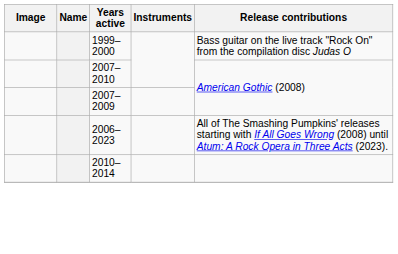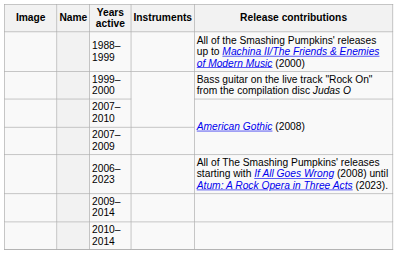+ row: 1988–1999 | All of the Smashing Pumpkins' releases up to Machina II/The Friends & Enemies of Modern Music (2000)
+ row: 2009–2014
